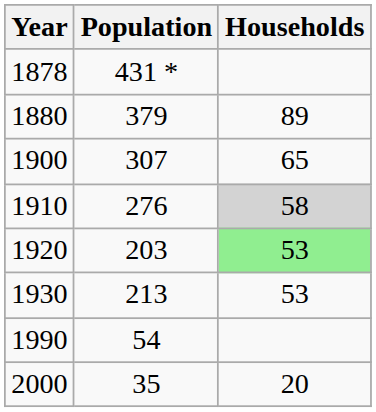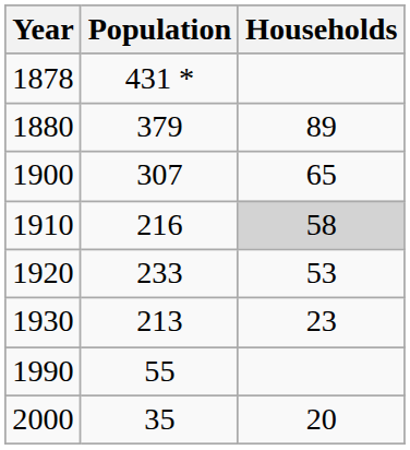1910 | Population: 276 -> 216
1920 | Population: 203 -> 233
1920 | Households: lightgreen background -> no background
1930 | Households: 53 -> 23
1990 | Population: 54 -> 55
